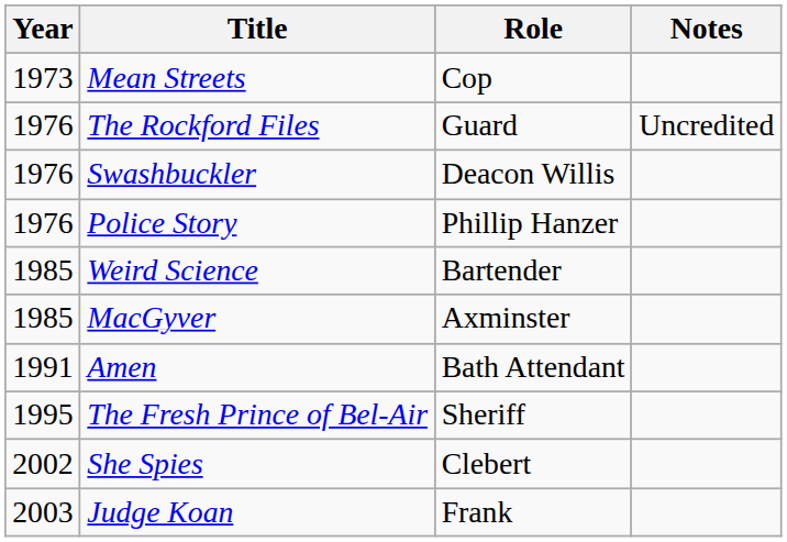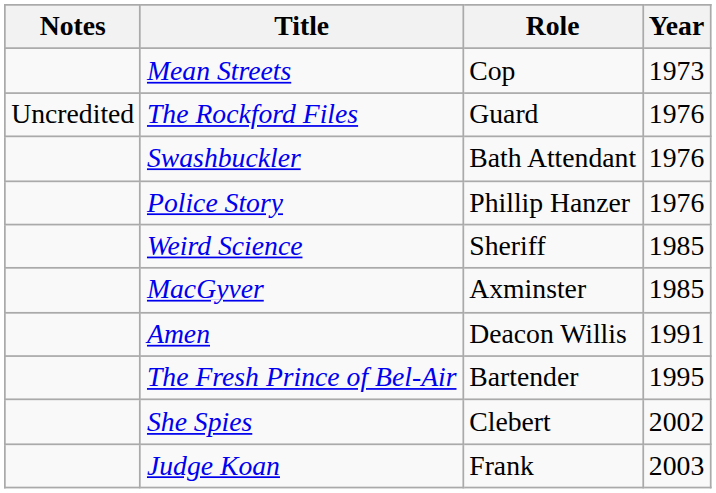columns swapped: Year <-> Notes
Swashbuckler | Role: Deacon Willis -> Bath Attendant
Weird Science | Role: Bartender -> Sheriff
Amen | Role: Bath Attendant -> Deacon Willis
The Fresh Prince of Bel-Air | Role: Sheriff -> Bartender
